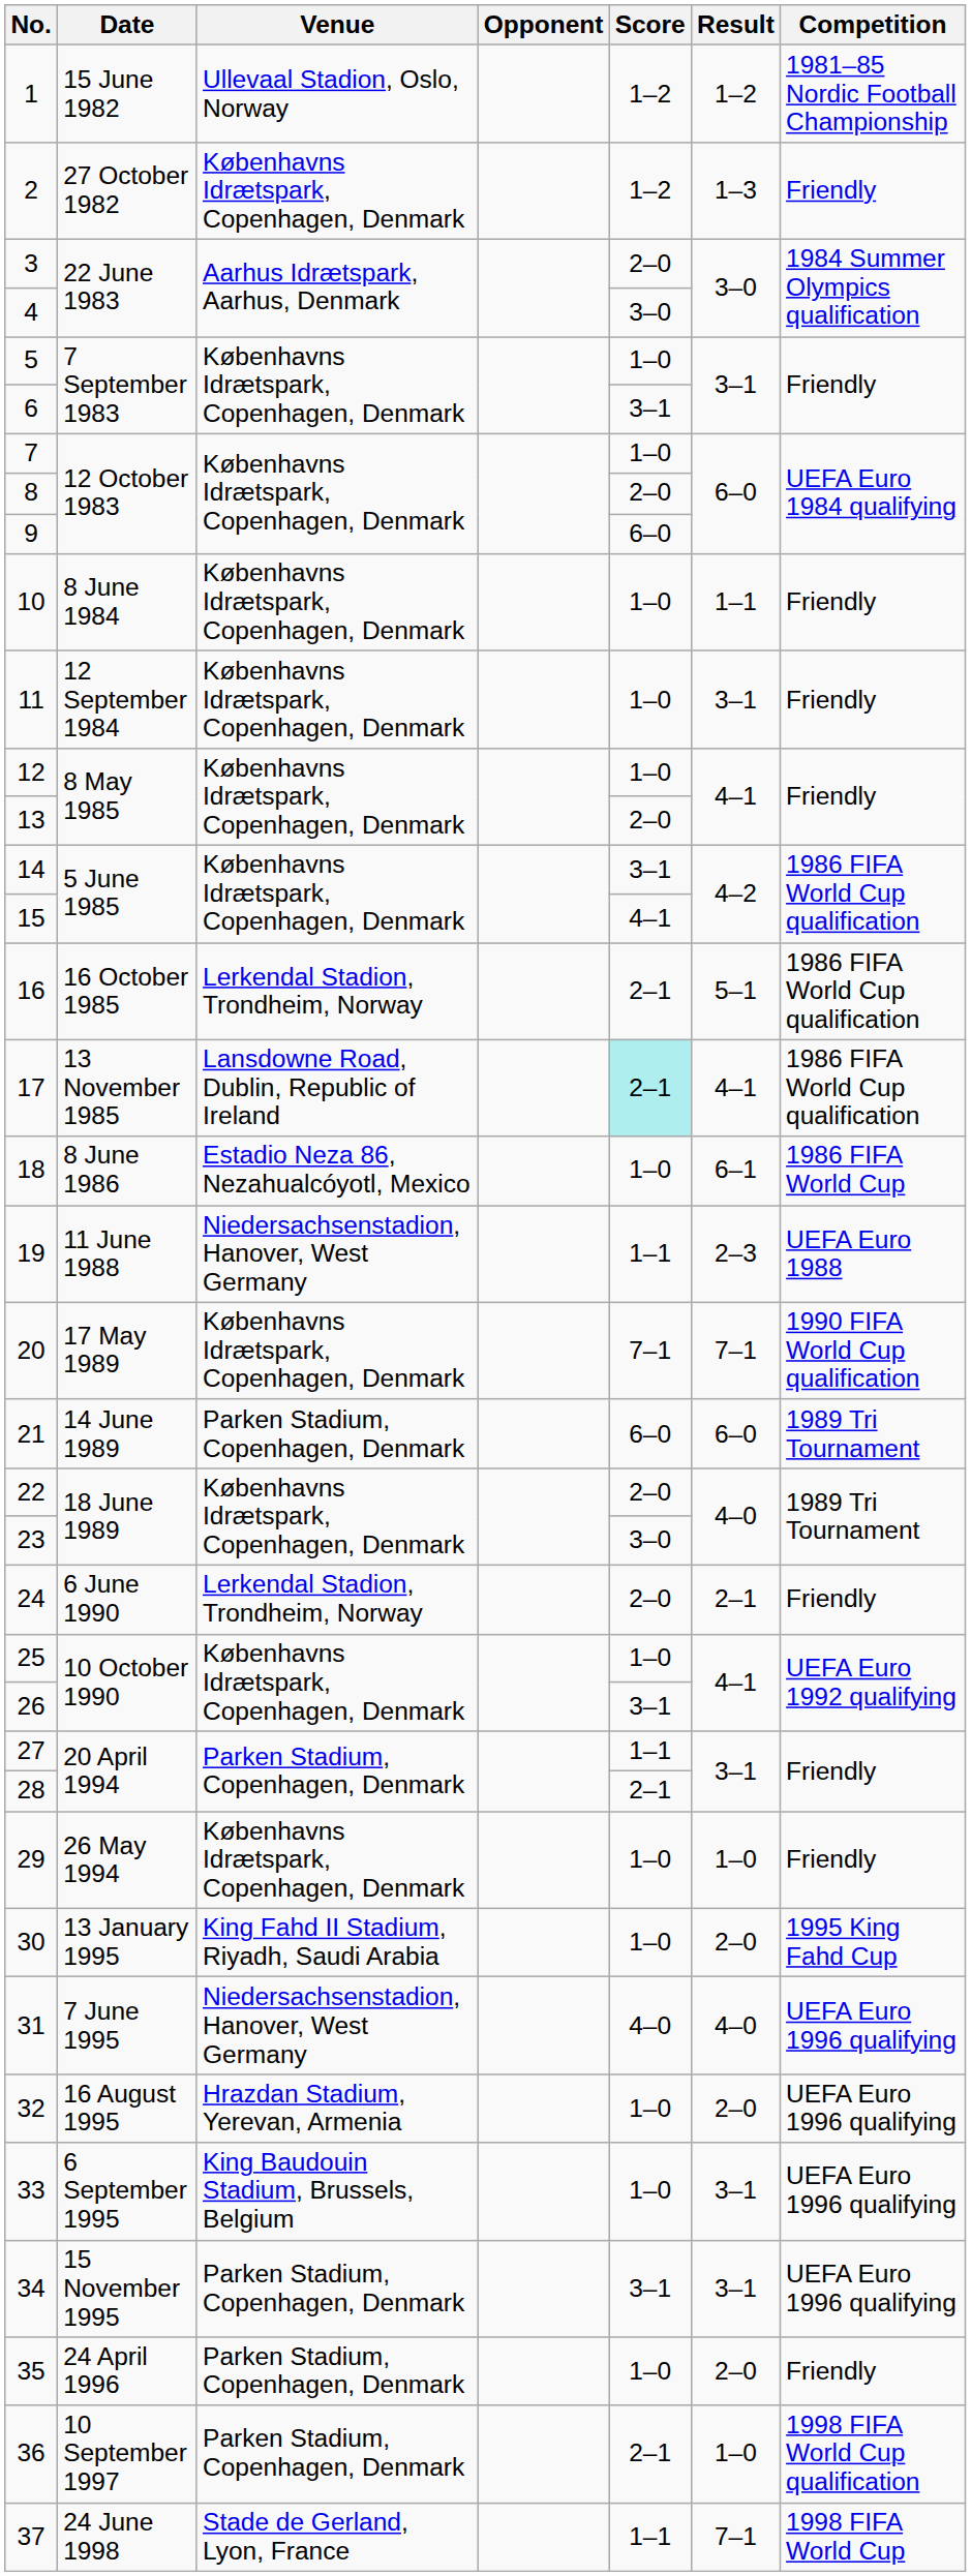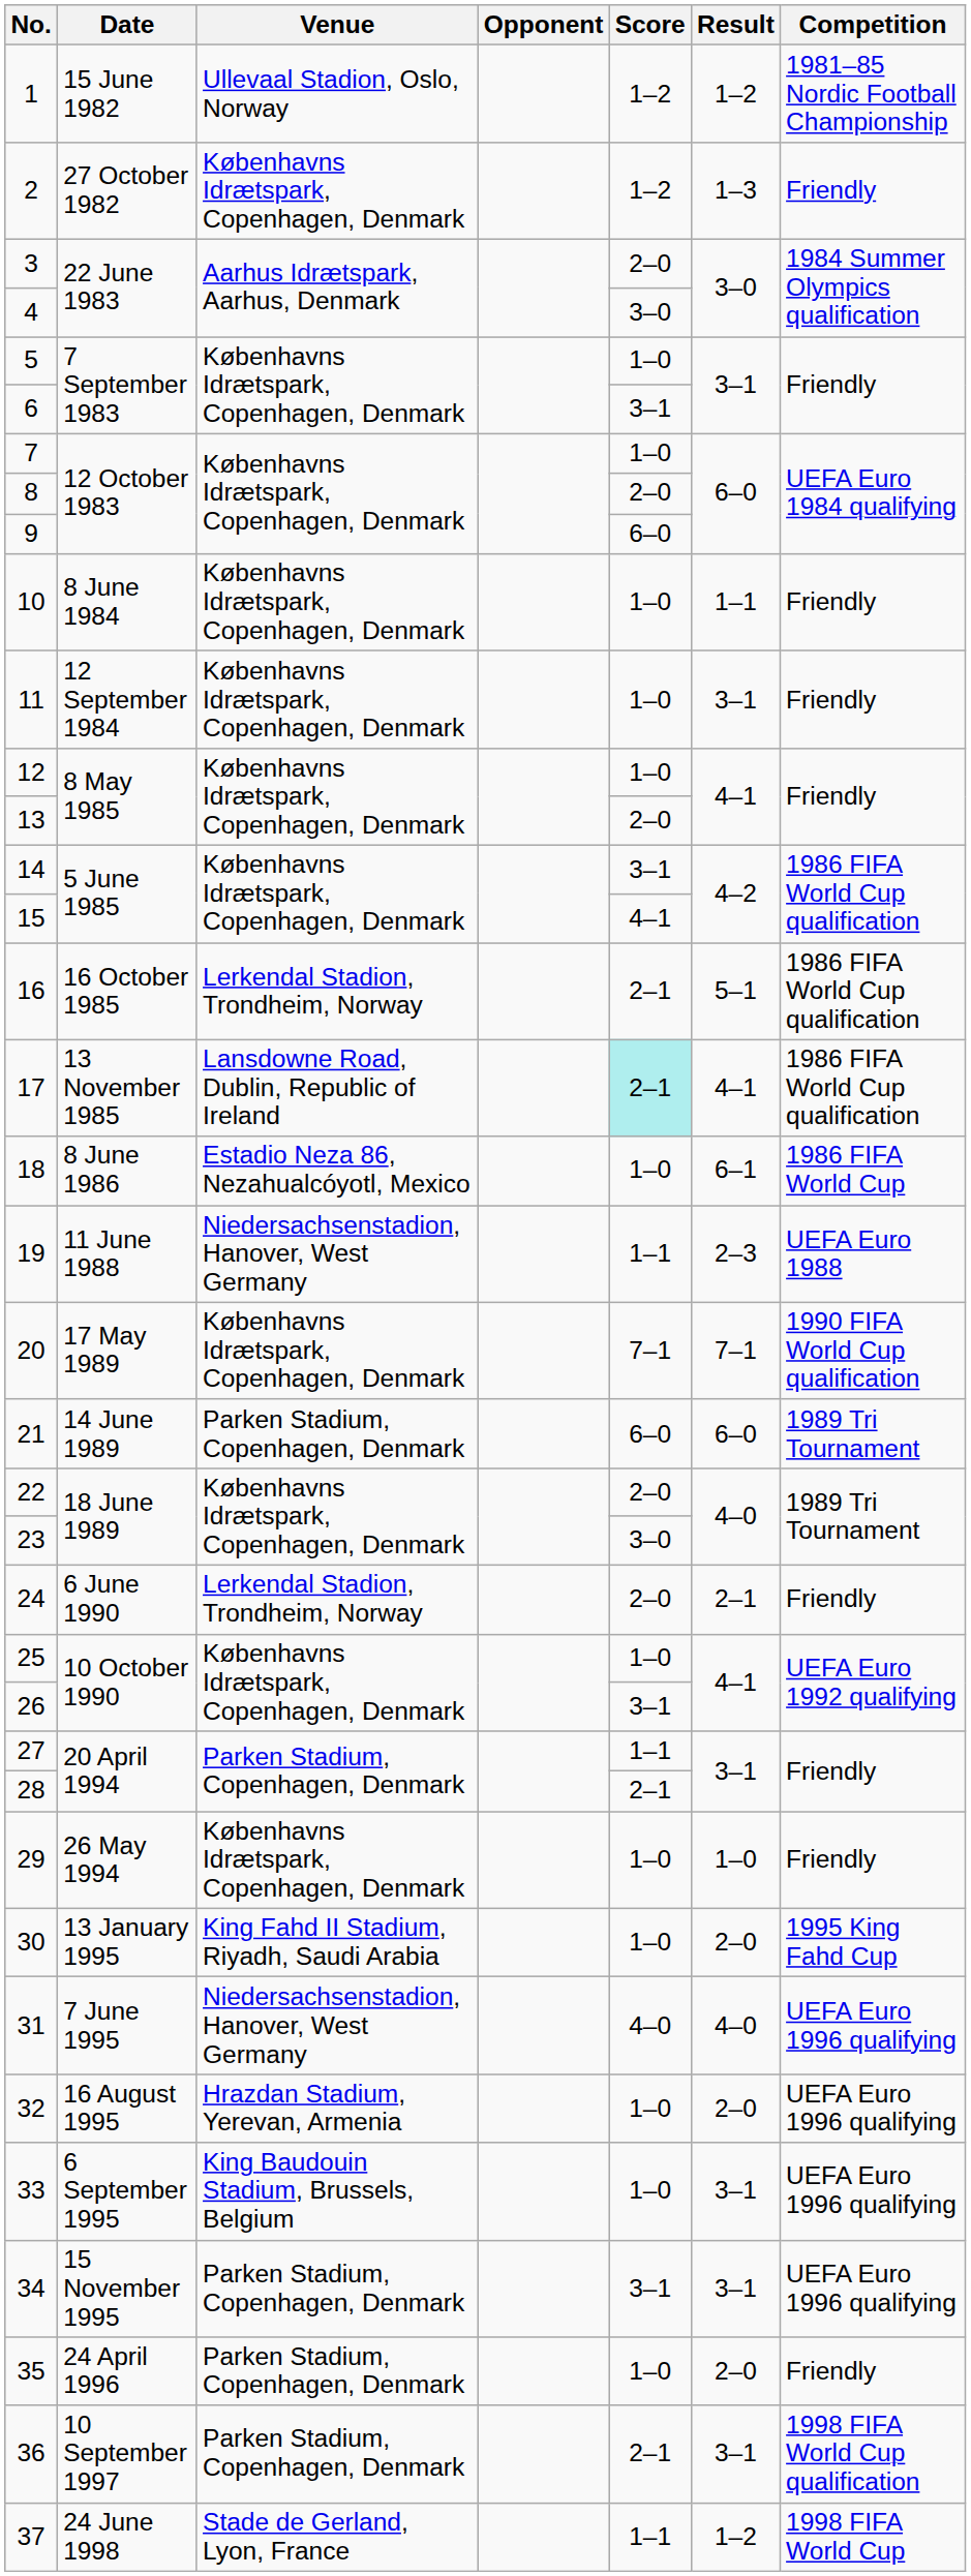36 | Result: 1–0 -> 3–1
37 | Result: 7–1 -> 1–2
